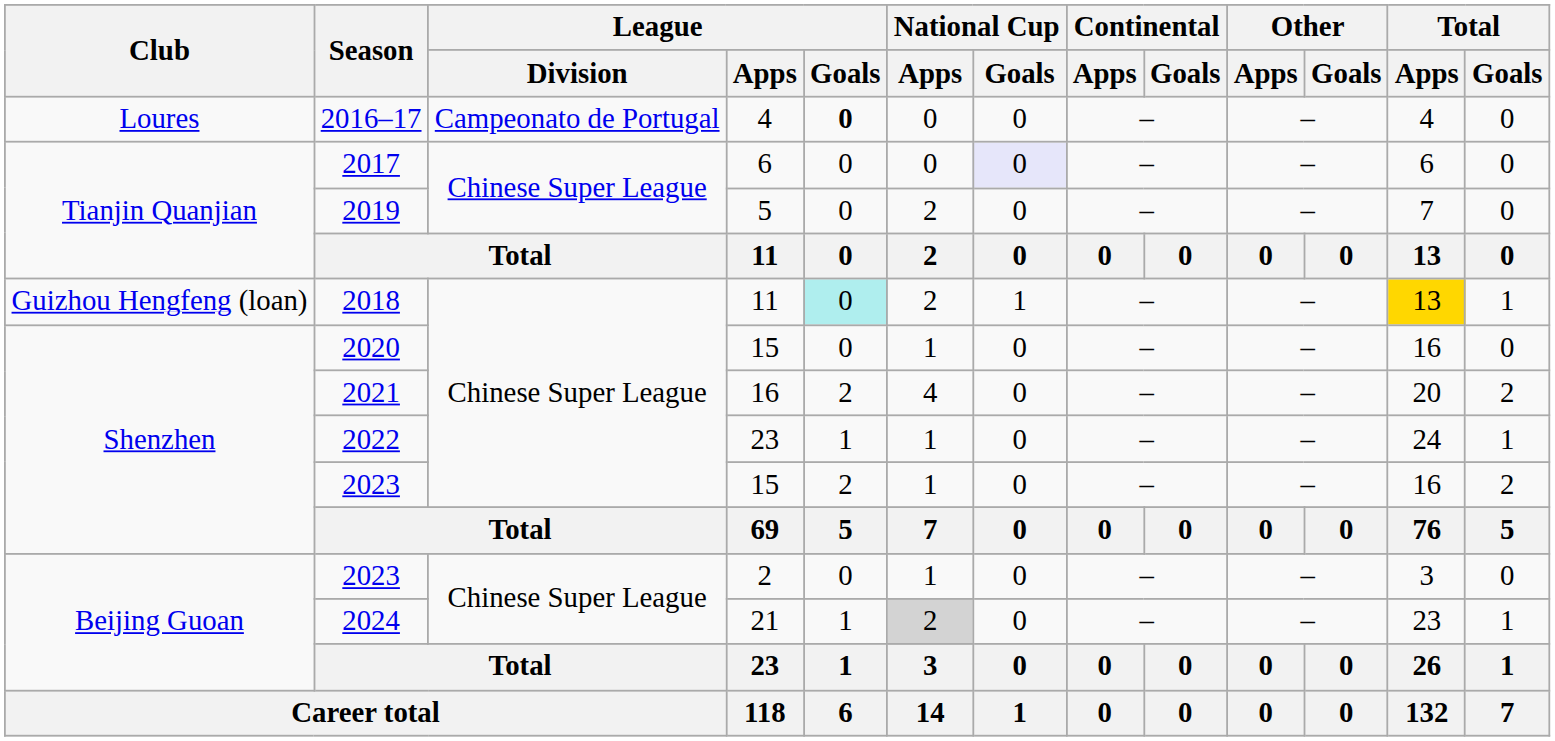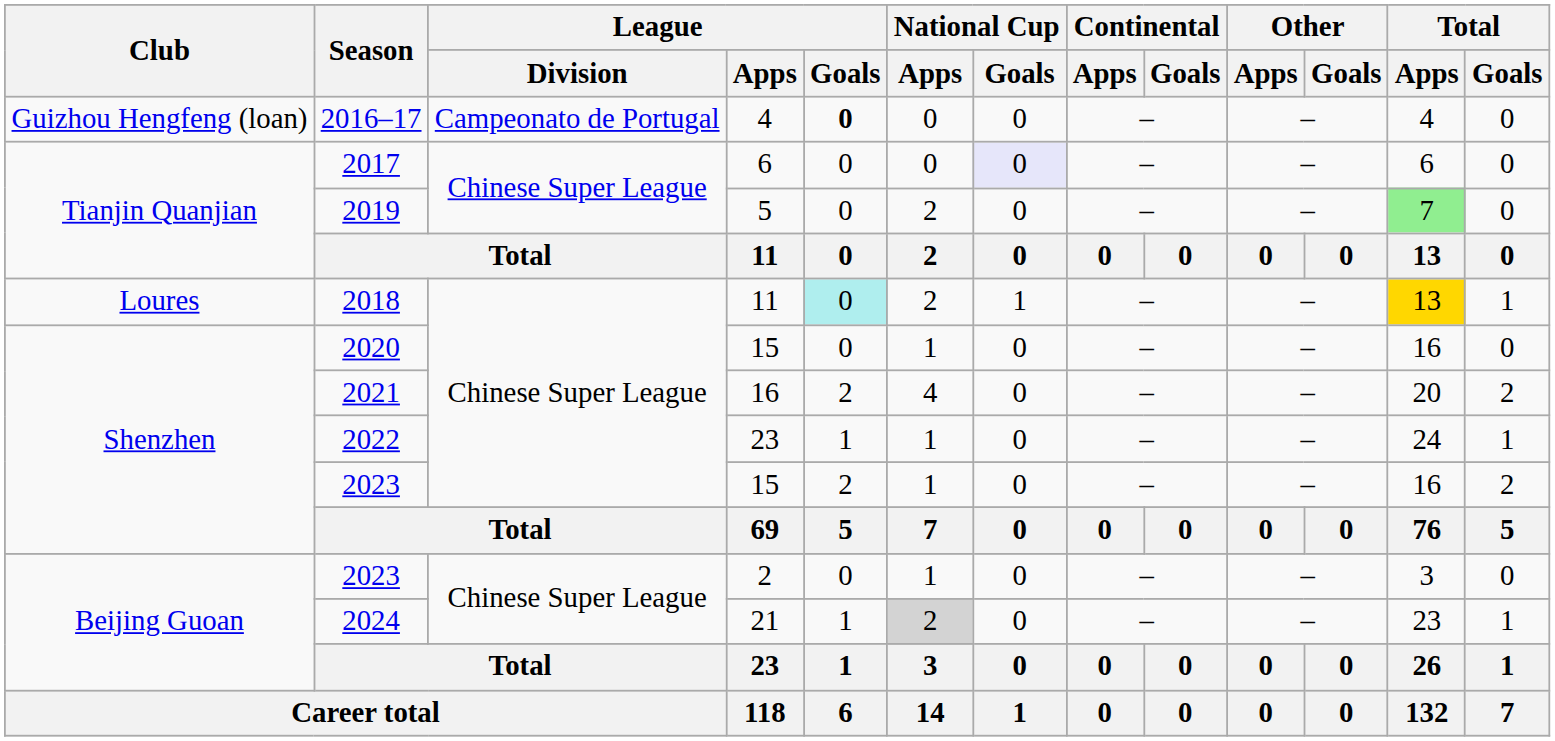2016–17 | Club: Loures -> Guizhou Hengfeng (loan)
2019 | Total / Apps: no background -> lightgreen background
2018 | Club: Guizhou Hengfeng (loan) -> Loures
